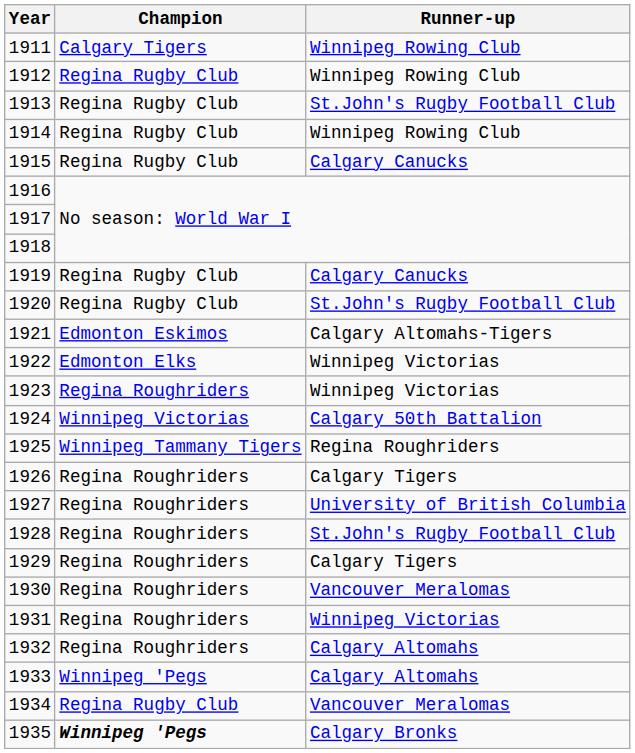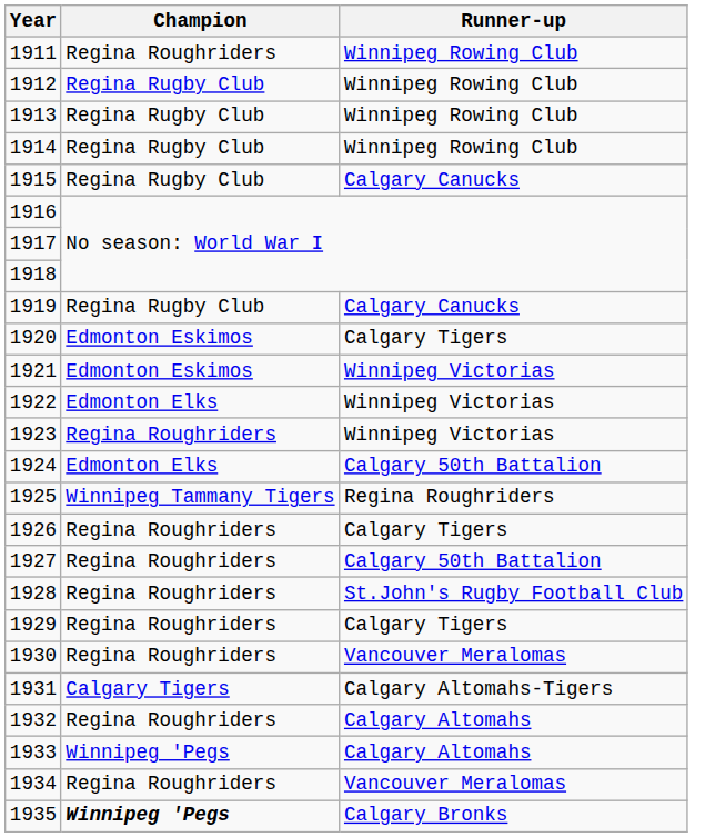1911 | Champion: Calgary Tigers -> Regina Roughriders
1913 | Runner-up: St.John's Rugby Football Club -> Winnipeg Rowing Club
1920 | Champion: Regina Rugby Club -> Edmonton Eskimos
1920 | Runner-up: St.John's Rugby Football Club -> Calgary Tigers
1921 | Runner-up: Calgary Altomahs-Tigers -> Winnipeg Victorias
1924 | Champion: Winnipeg Victorias -> Edmonton Elks
1927 | Runner-up: University of British Columbia -> Calgary 50th Battalion
1931 | Champion: Regina Roughriders -> Calgary Tigers
1931 | Runner-up: Winnipeg Victorias -> Calgary Altomahs-Tigers
1934 | Champion: Regina Rugby Club -> Regina Roughriders
